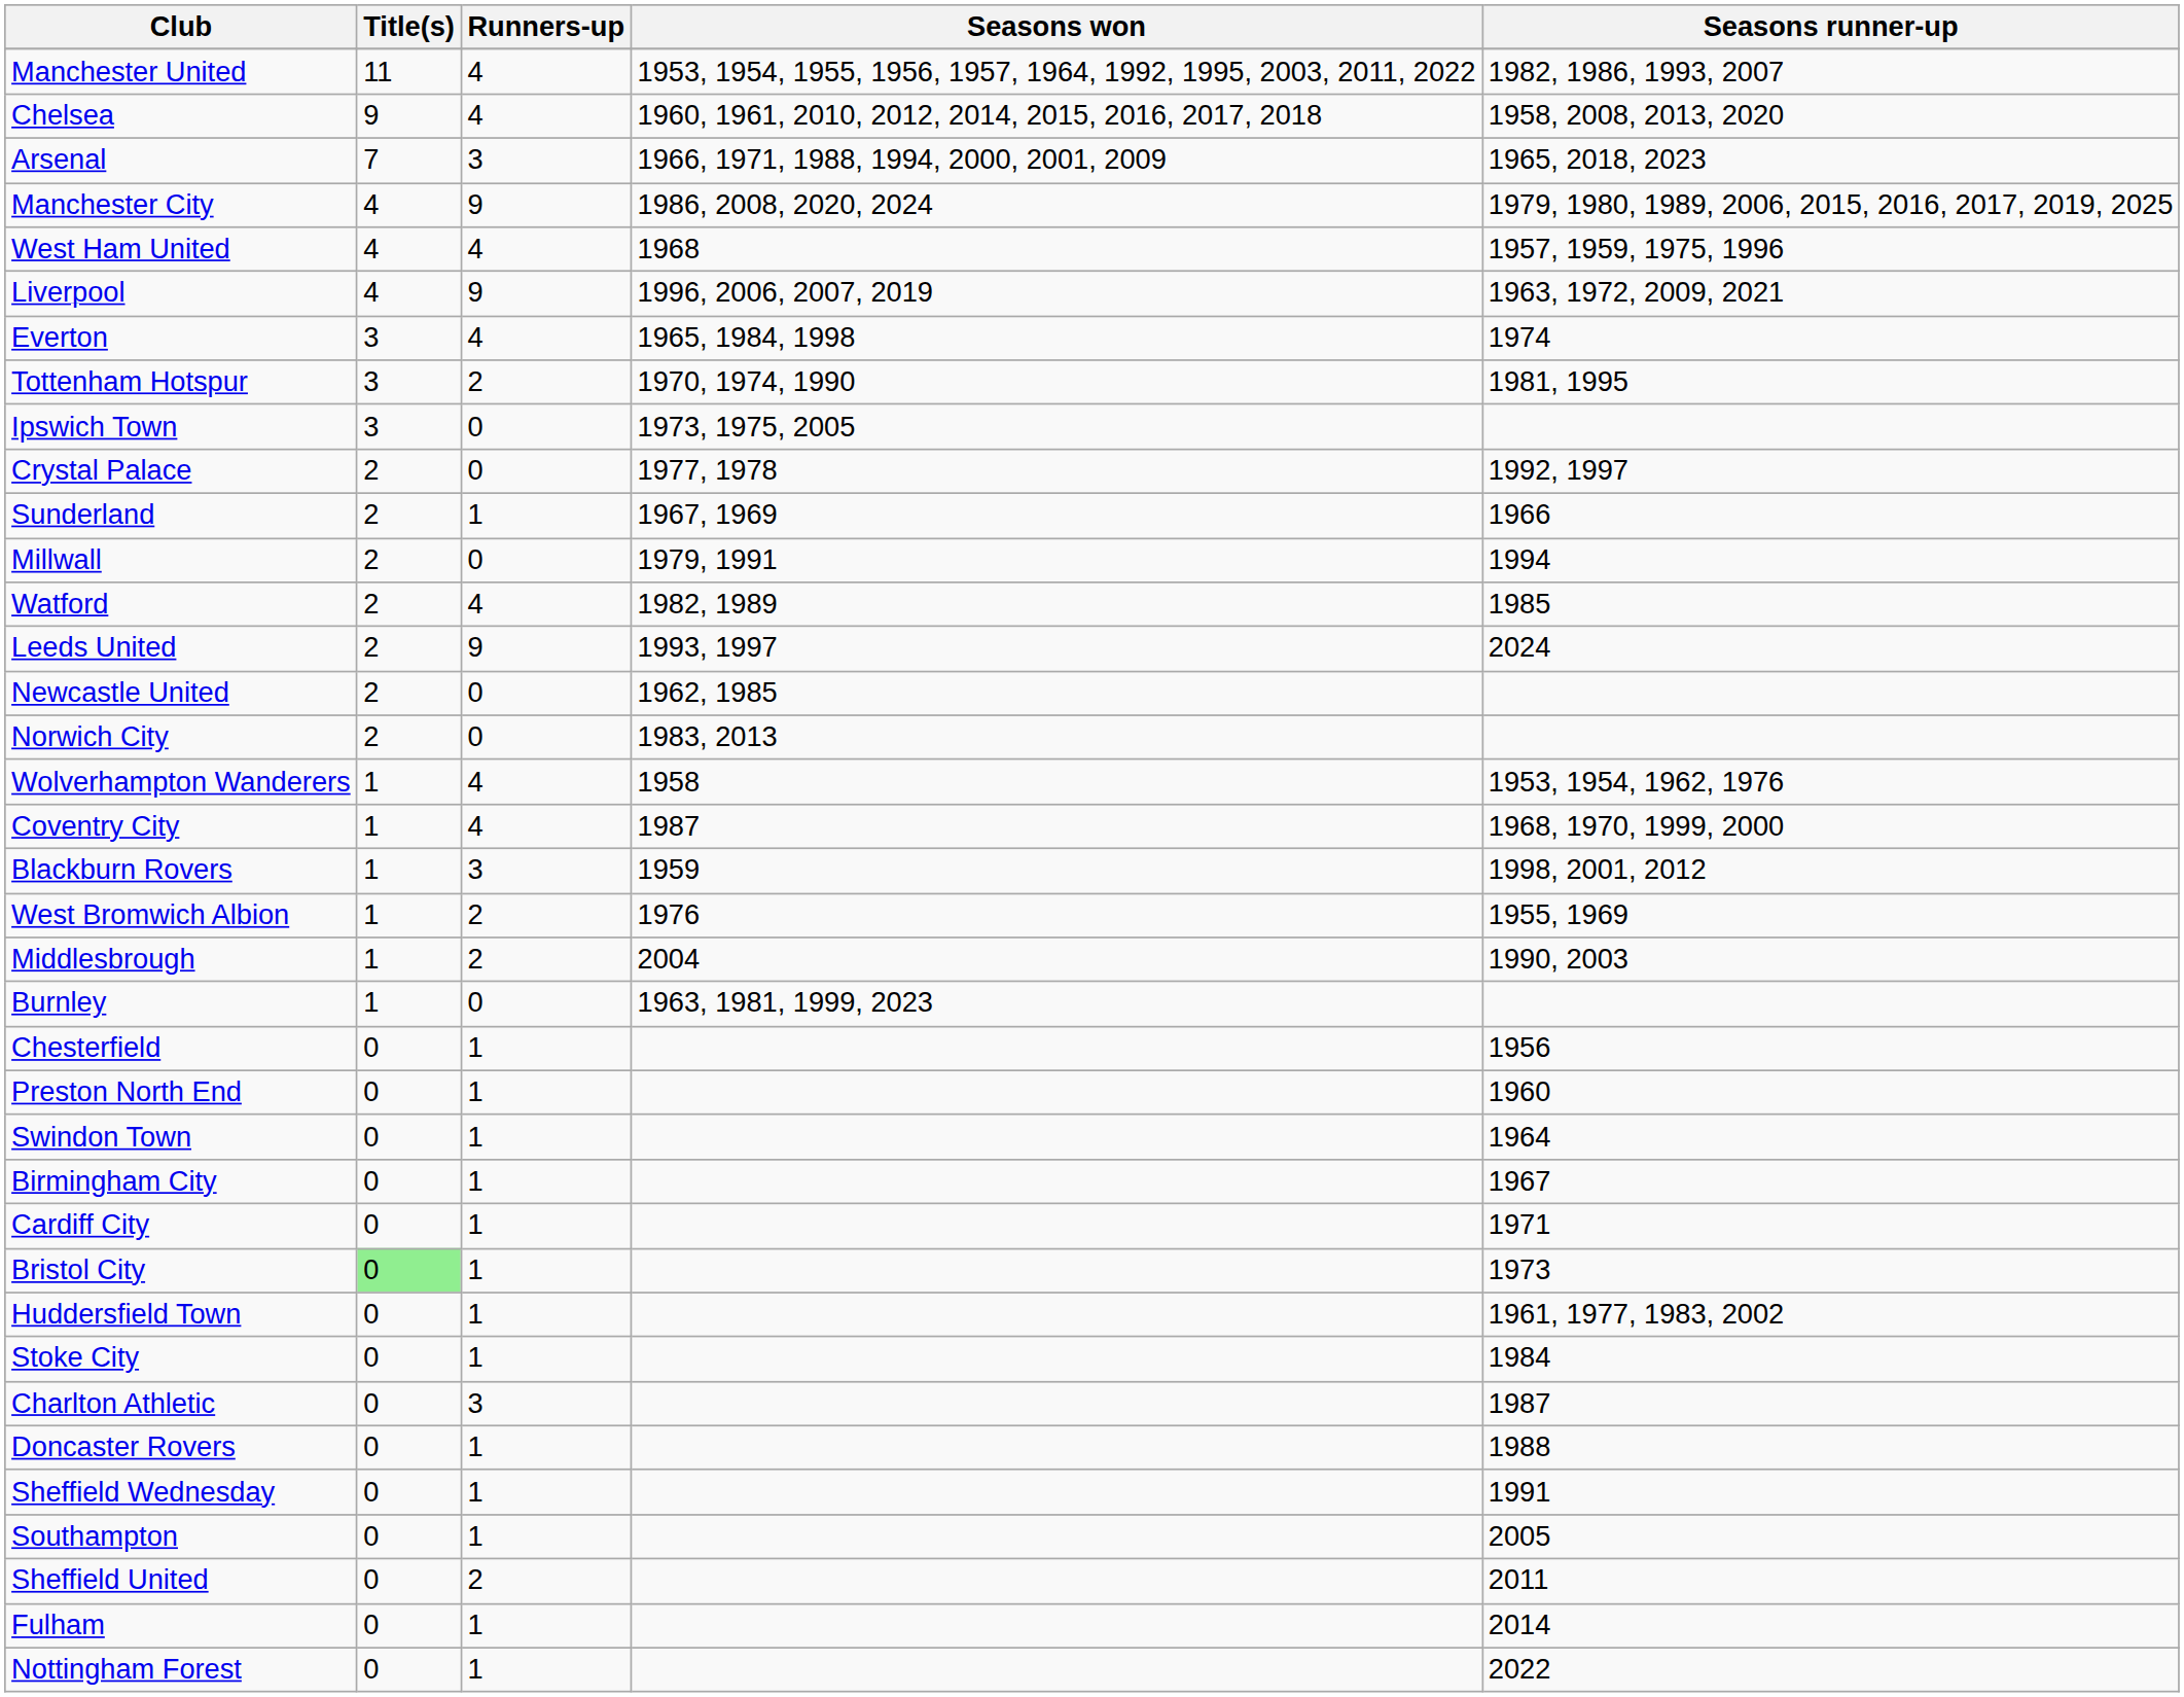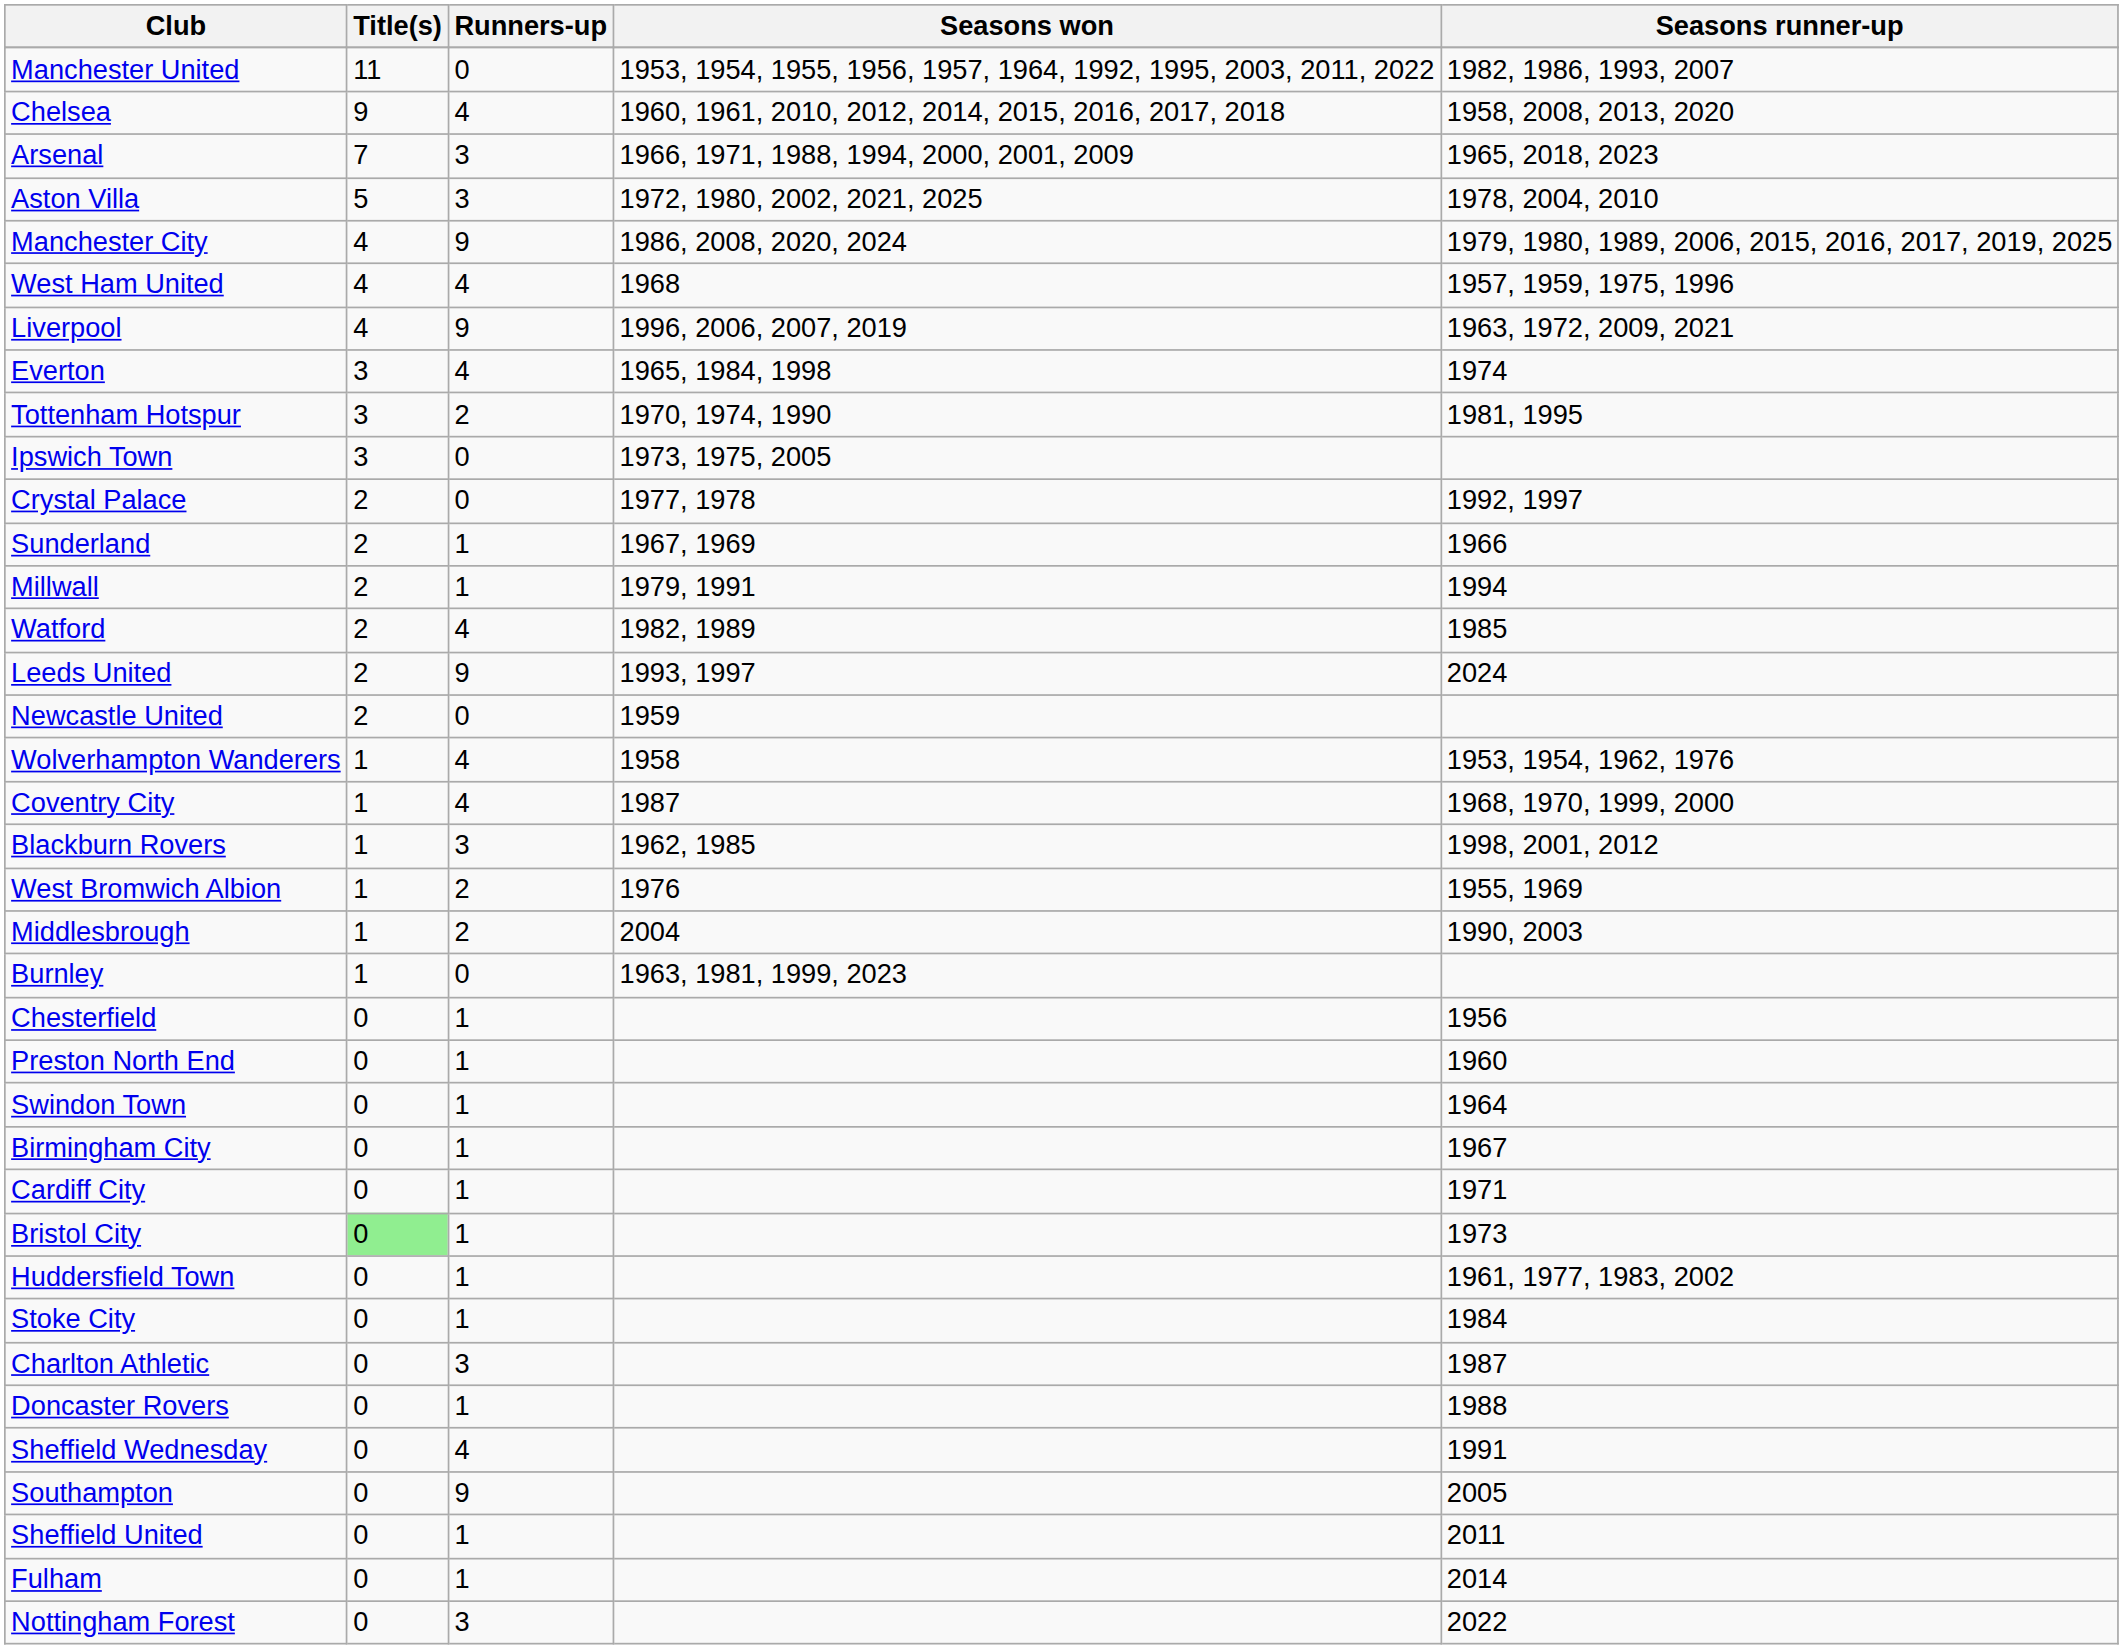Manchester United | Runners-up: 4 -> 0
+ row: Aston Villa | 5 | 3 | 1972, 1980, 2002, 2021, 2025 | 1978, 2004, 2010
Millwall | Runners-up: 0 -> 1
Newcastle United | Seasons won: 1962, 1985 -> 1959
- row: Norwich City | 2 | 0 | 1983, 2013
Blackburn Rovers | Seasons won: 1959 -> 1962, 1985
Sheffield Wednesday | Runners-up: 1 -> 4
Southampton | Runners-up: 1 -> 9
Sheffield United | Runners-up: 2 -> 1
Nottingham Forest | Runners-up: 1 -> 3
